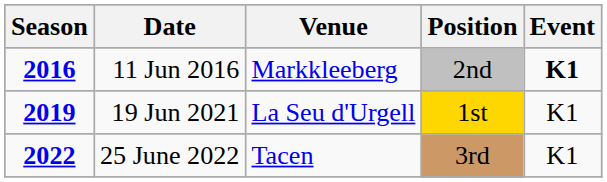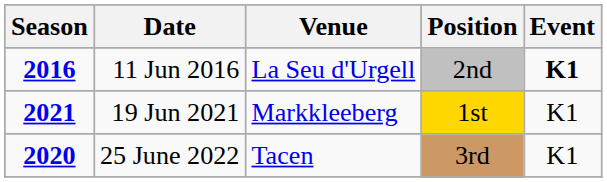11 Jun 2016 | Venue: Markkleeberg -> La Seu d'Urgell
19 Jun 2021 | Season: 2019 -> 2021
19 Jun 2021 | Venue: La Seu d'Urgell -> Markkleeberg
25 June 2022 | Season: 2022 -> 2020
